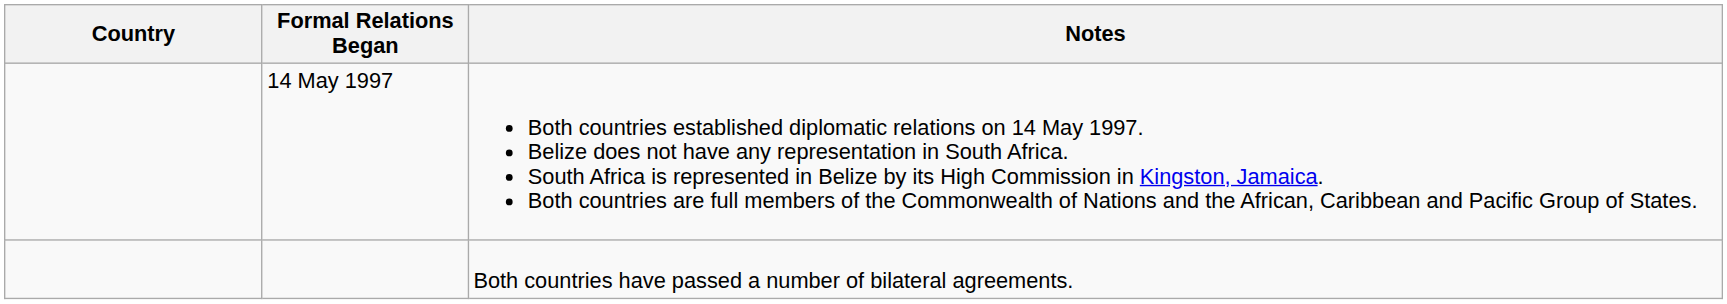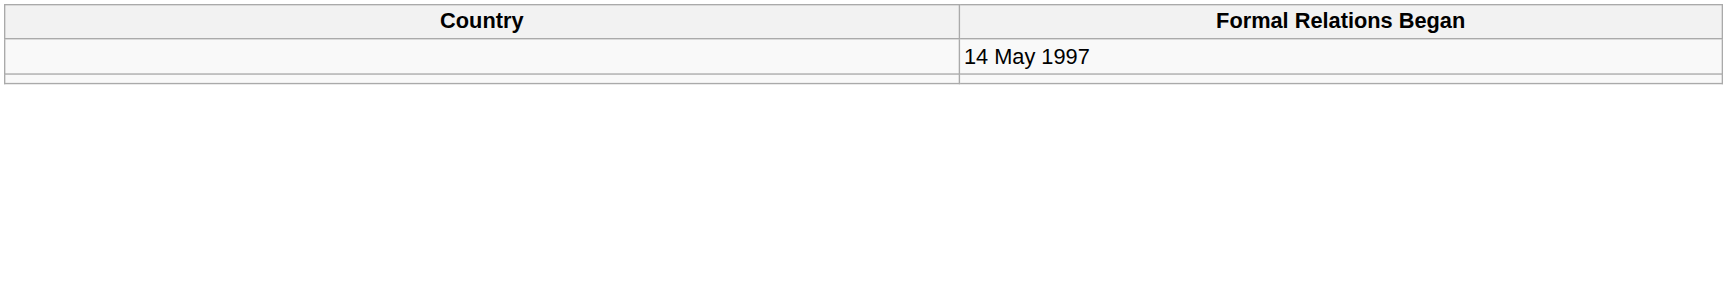- column: Notes | Both countries established diplomatic relations on 14 May 1997. Belize does not have any representation in South Africa. South Africa is represented in Belize by its High Commission in Kingston, Jamaica. Both countries are full members of the Commonwealth of Nations and the African, Caribbean and Pacific Group of States. | Both countries have passed a number of bilateral agreements.
